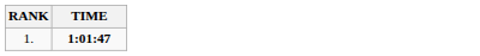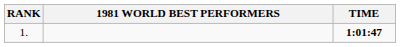+ column: 1981 WORLD BEST PERFORMERS
